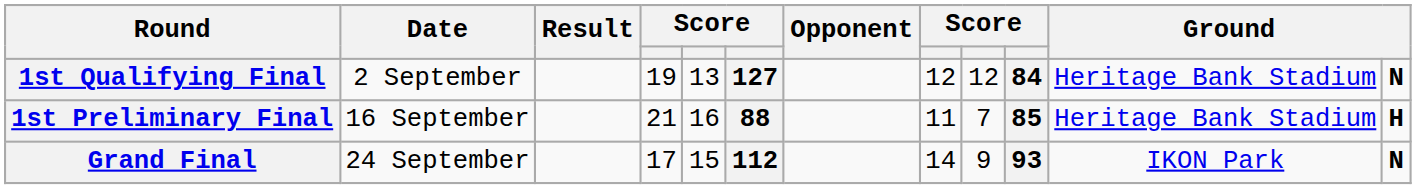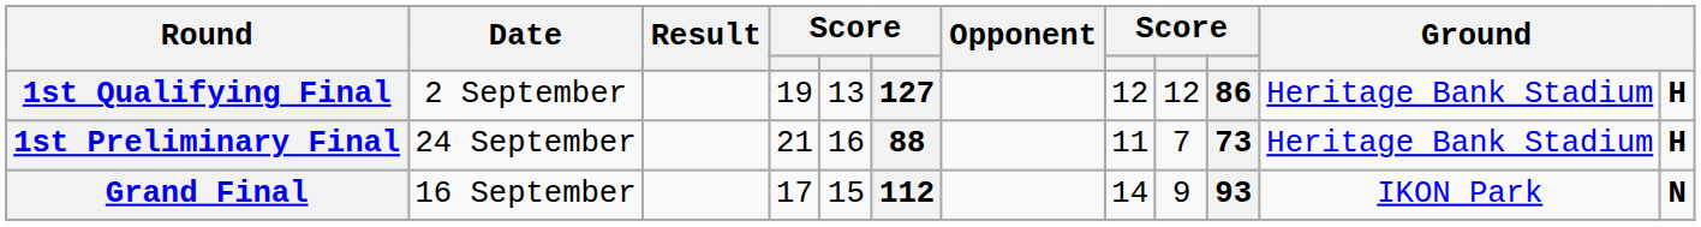1st Qualifying Final | column 10: 84 -> 86
1st Qualifying Final | column 12: N -> H
1st Preliminary Final | Date: 16 September -> 24 September
1st Preliminary Final | column 10: 85 -> 73
Grand Final | Date: 24 September -> 16 September
